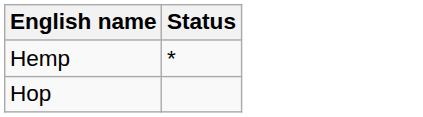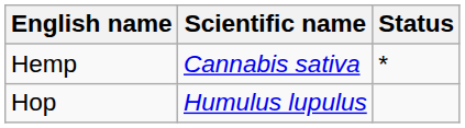+ column: Scientific name | Cannabis sativa | Humulus lupulus
